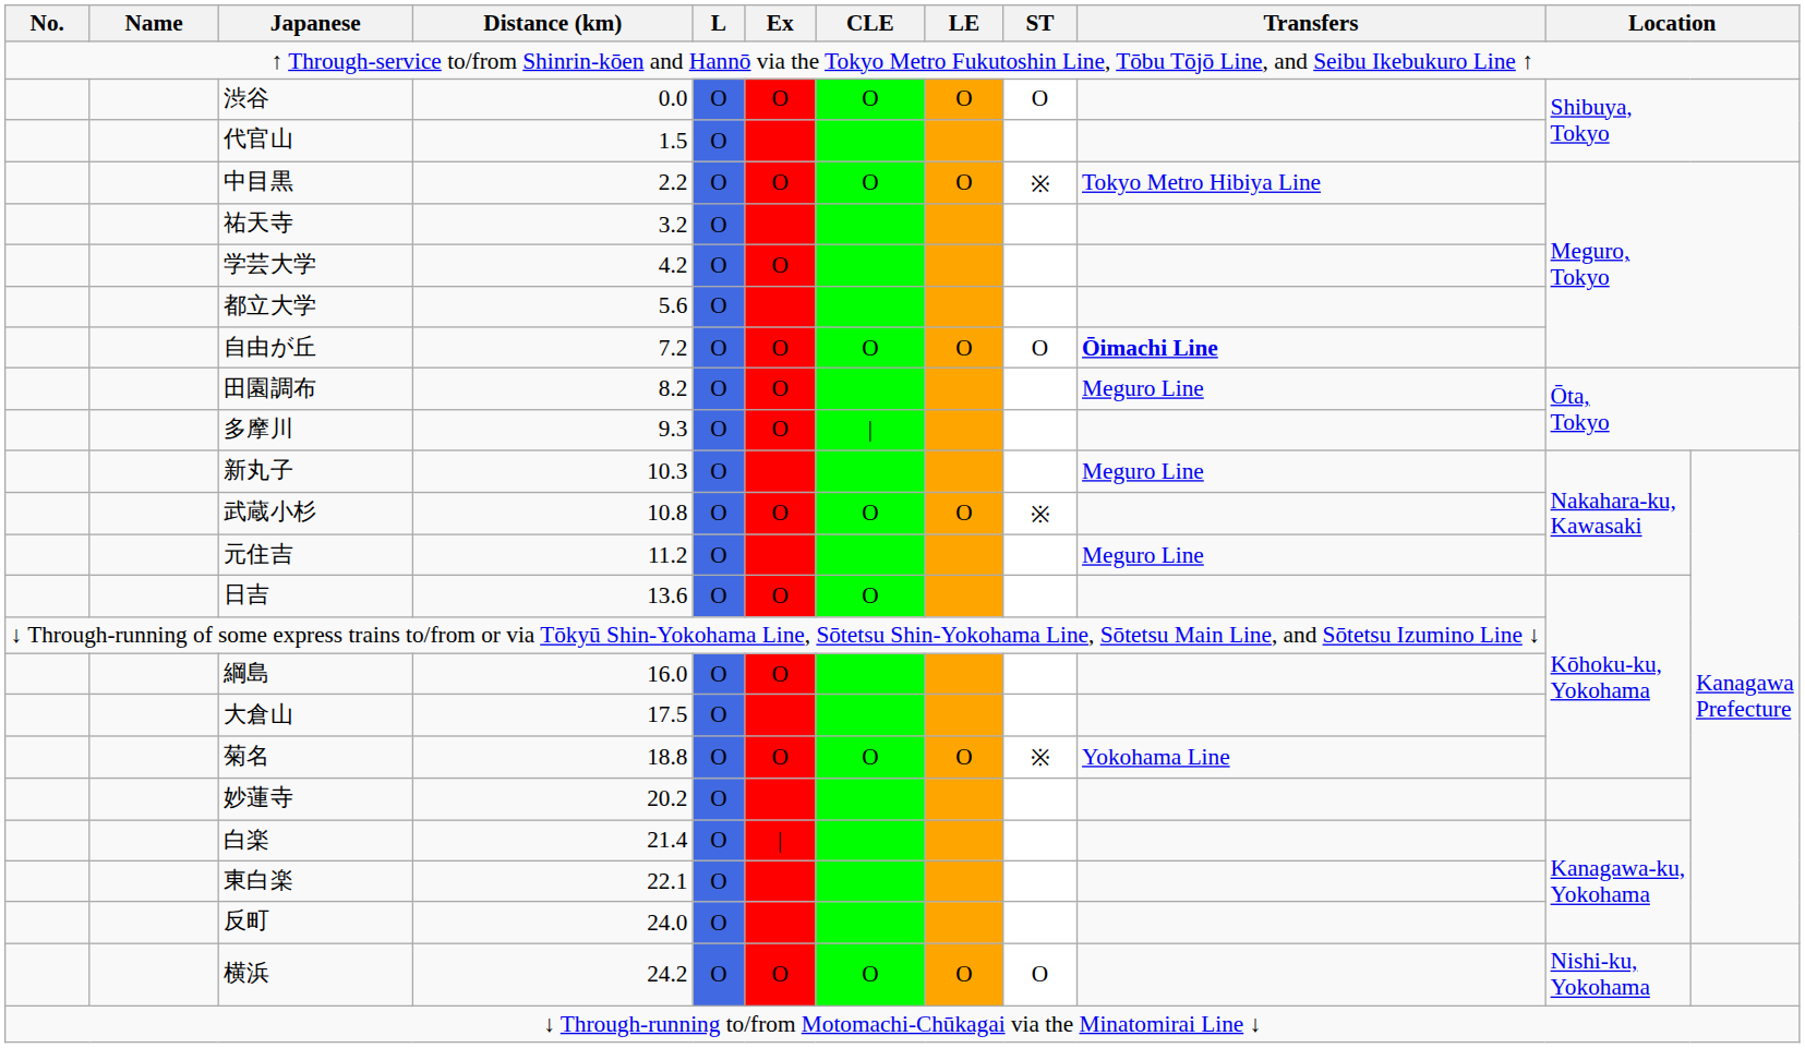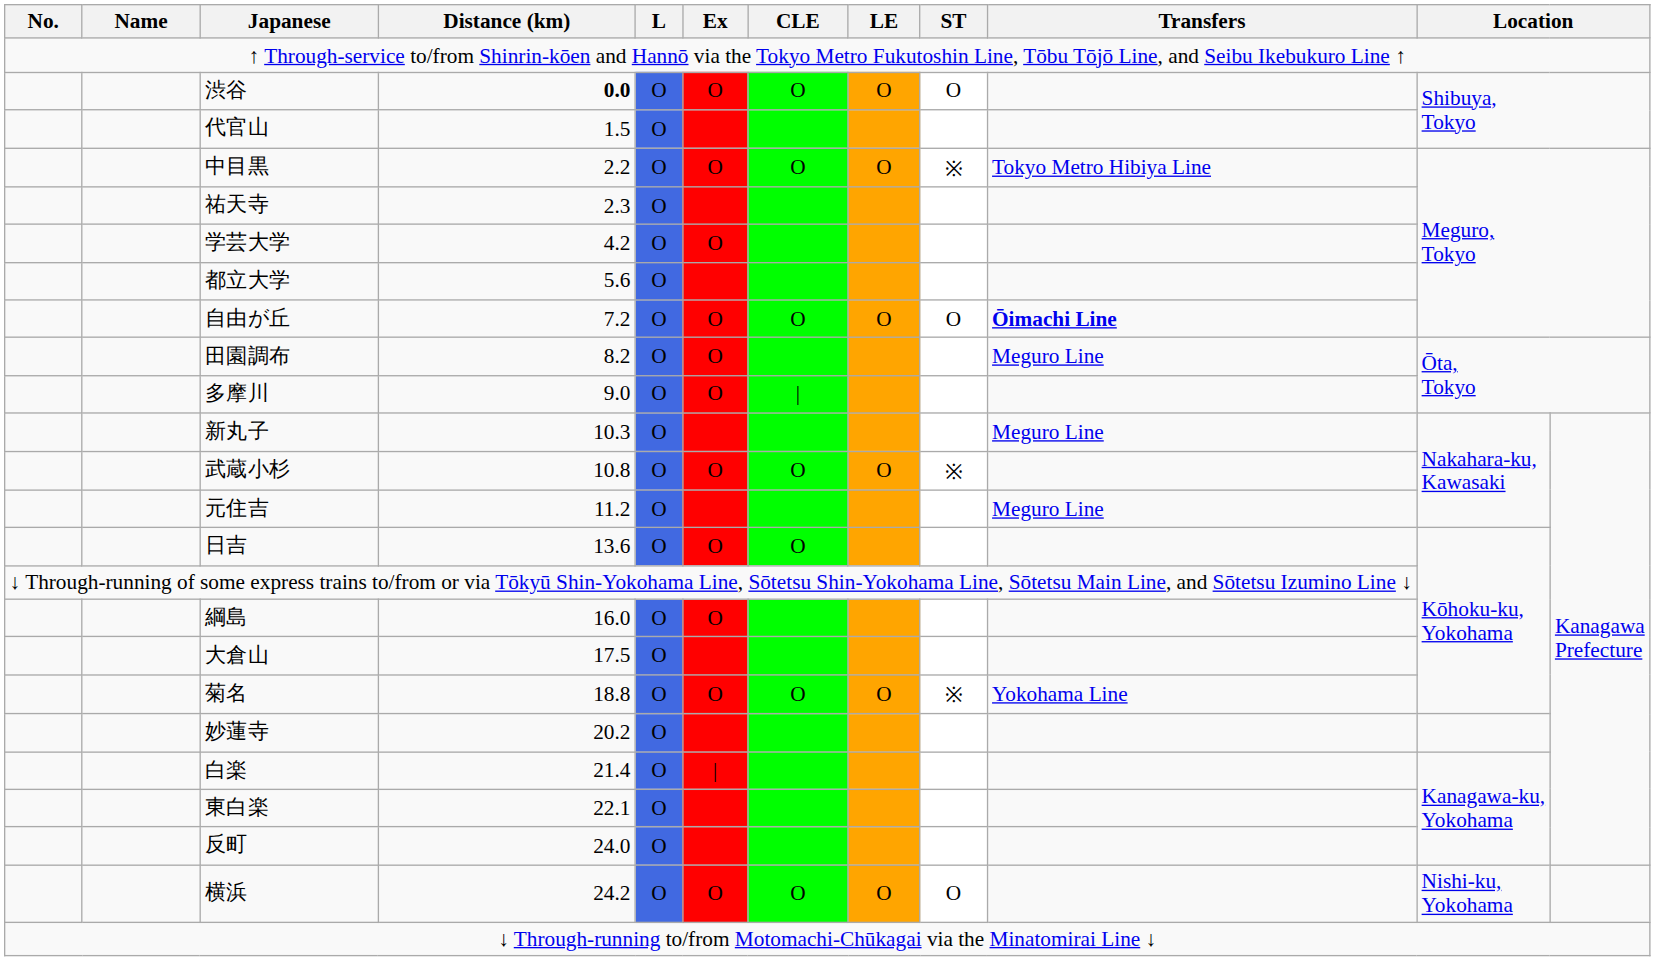渋谷 | Distance (km): normal -> bold
祐天寺 | Distance (km): 3.2 -> 2.3
多摩川 | Distance (km): 9.3 -> 9.0
